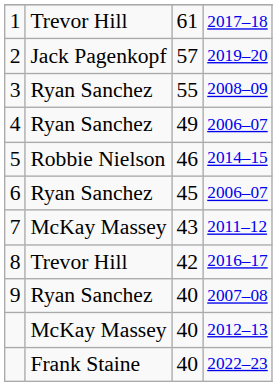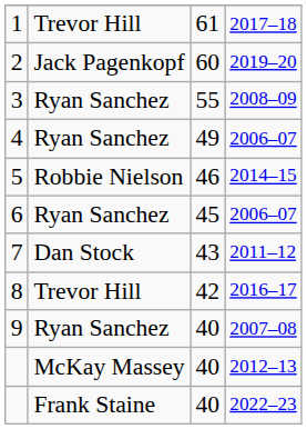2 | column 3: 57 -> 60
7 | column 2: McKay Massey -> Dan Stock
